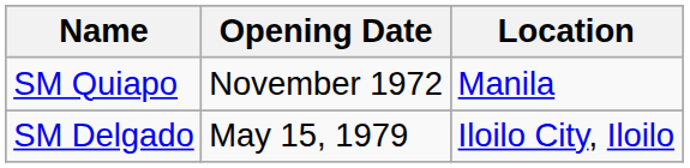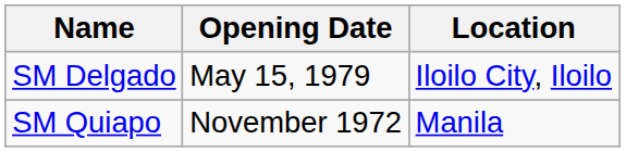rows swapped: SM Quiapo <-> SM Delgado
